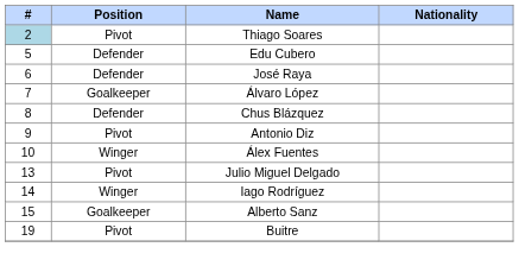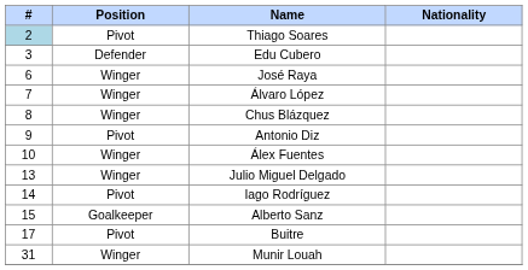Edu Cubero | #: 5 -> 3
José Raya | Position: Defender -> Winger
Álvaro López | Position: Goalkeeper -> Winger
Chus Blázquez | Position: Defender -> Winger
Julio Miguel Delgado | Position: Pivot -> Winger
Iago Rodríguez | Position: Winger -> Pivot
Buitre | #: 19 -> 17
+ row: 31 | Winger | Munir Louah
